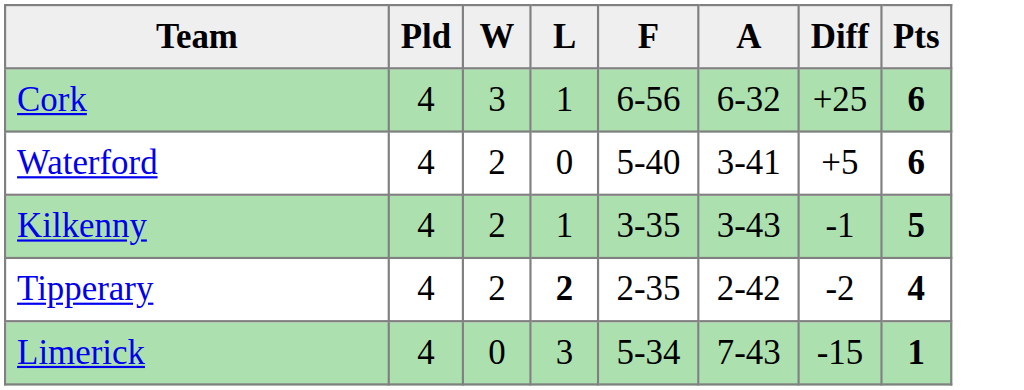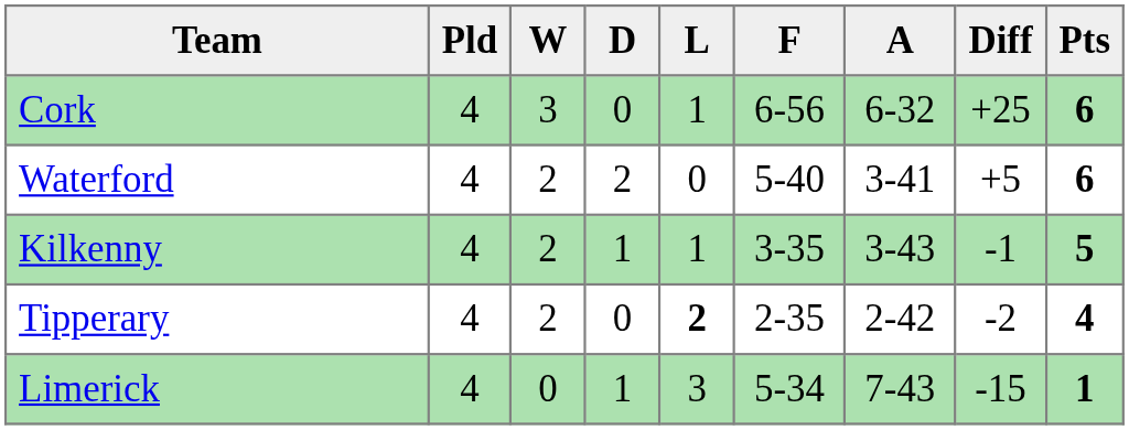+ column: D | 0 | 2 | 1 | 0 | 1
